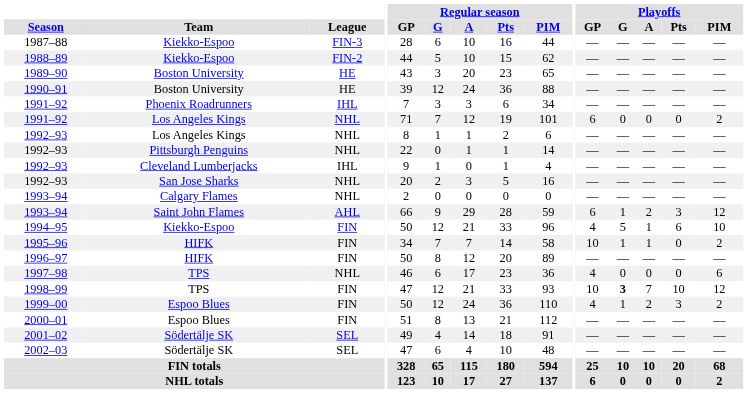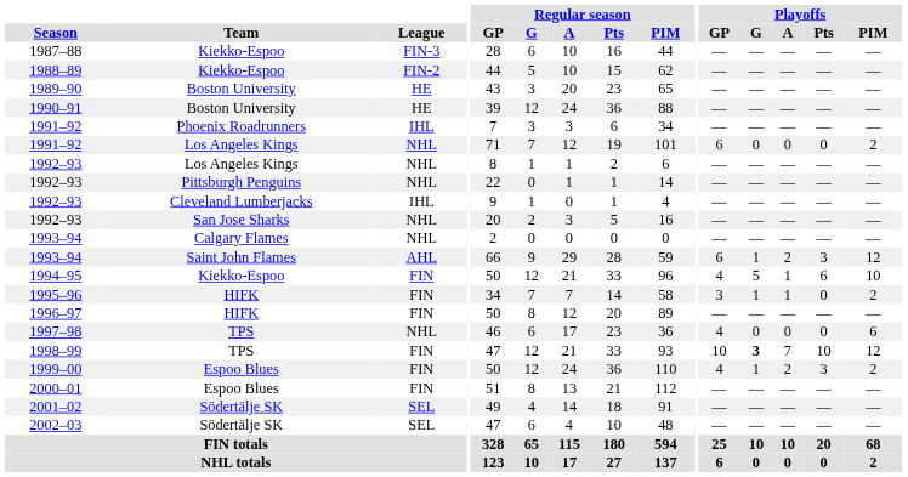1995–96 | Playoffs / GP: 10 -> 3
